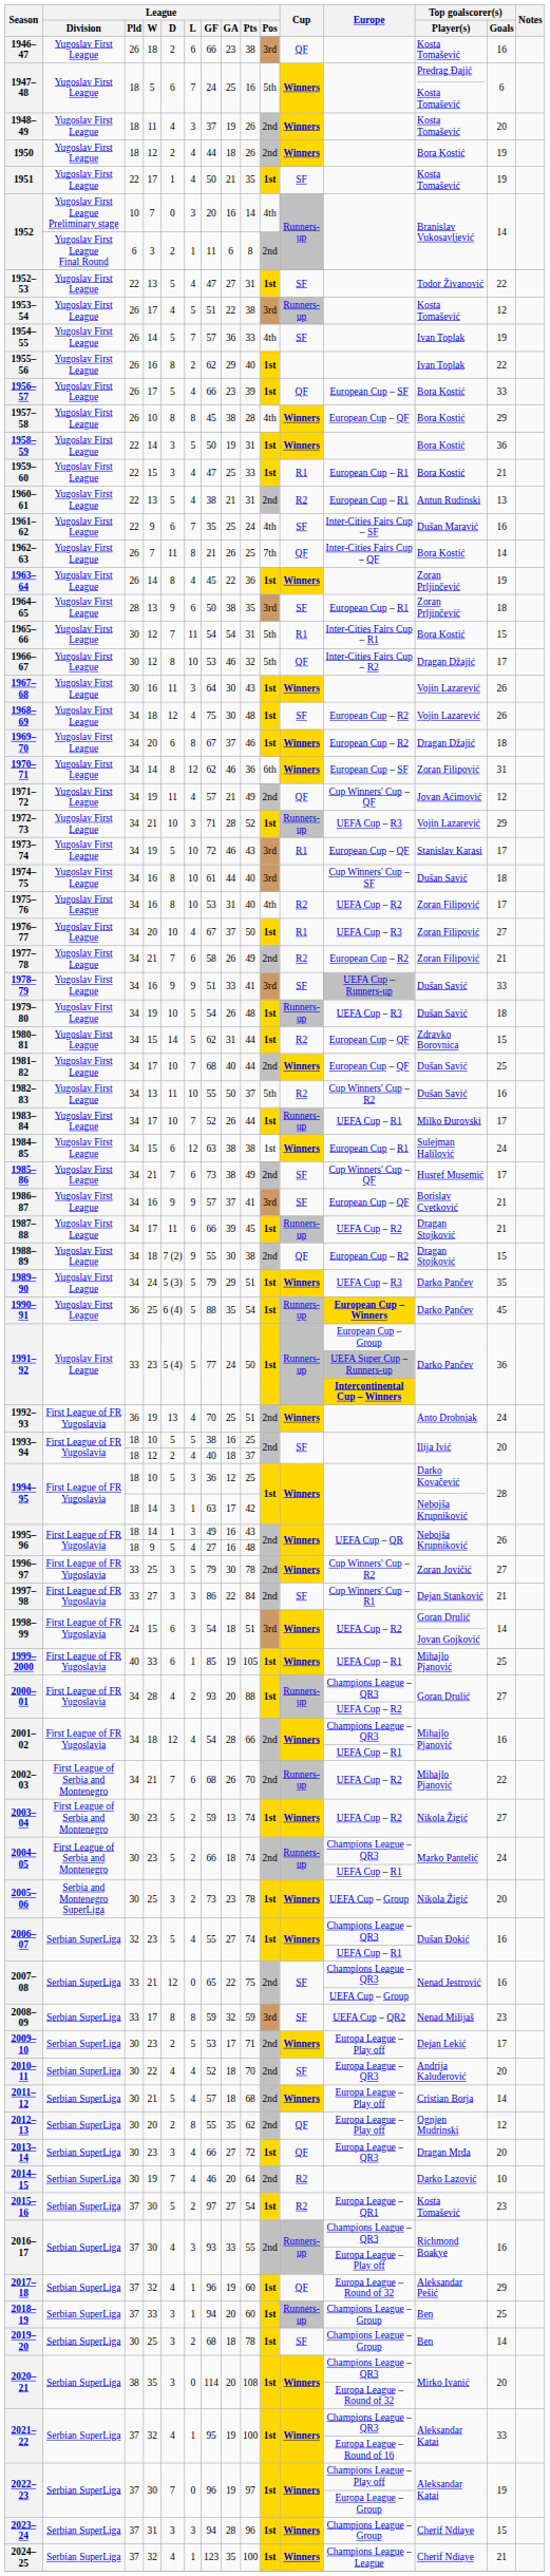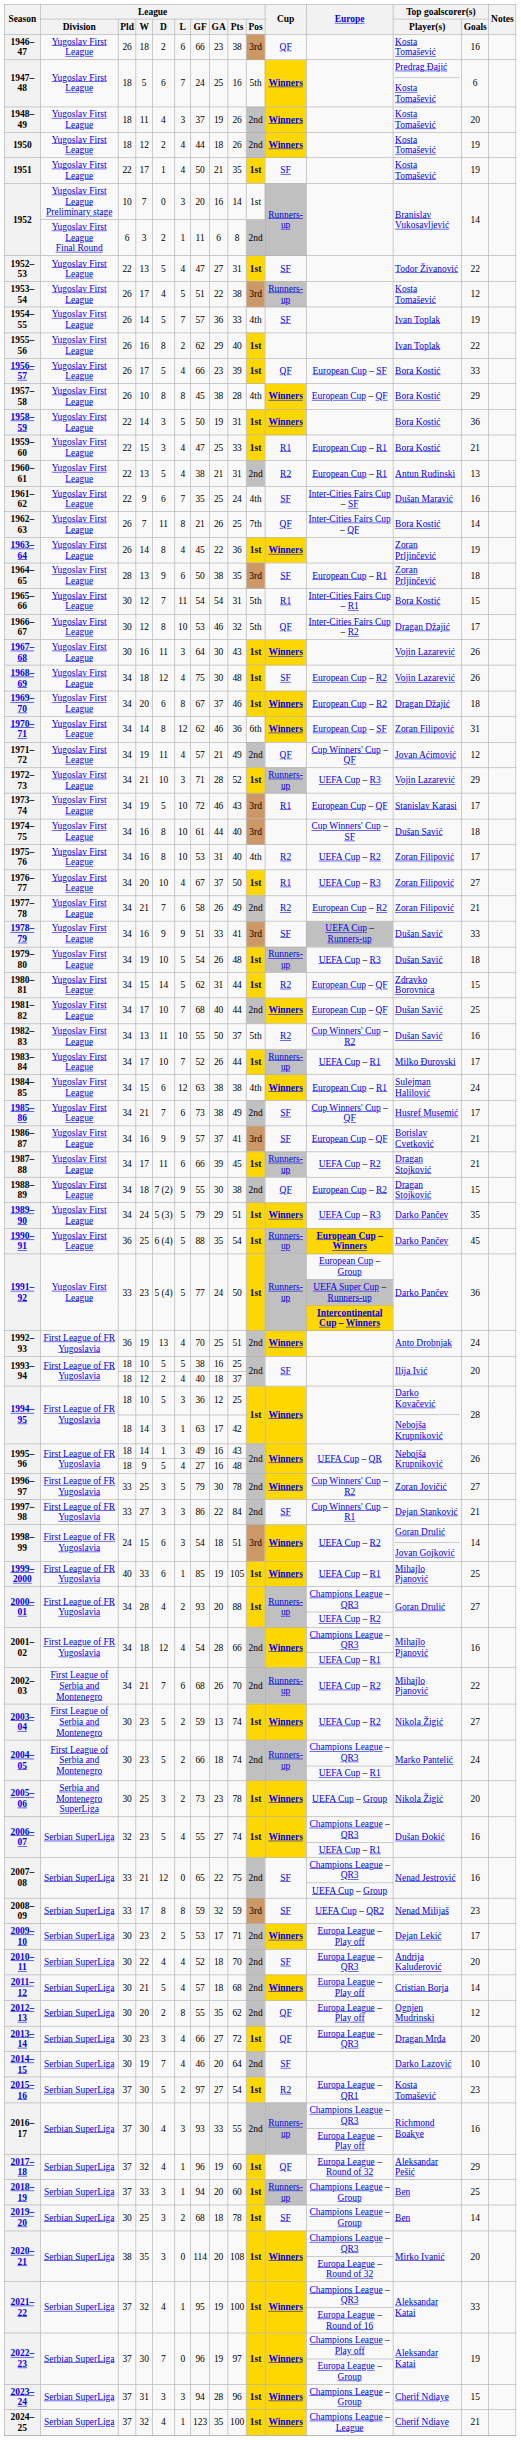1950 | Top goalscorer(s) / Player(s): Bora Kostić -> Kosta Tomašević
1952 / 7 | League / Pos: 4th -> 1st
1984–85 | League / Pos: 1st -> 4th
2014–15 | Cup: R2 -> SF
